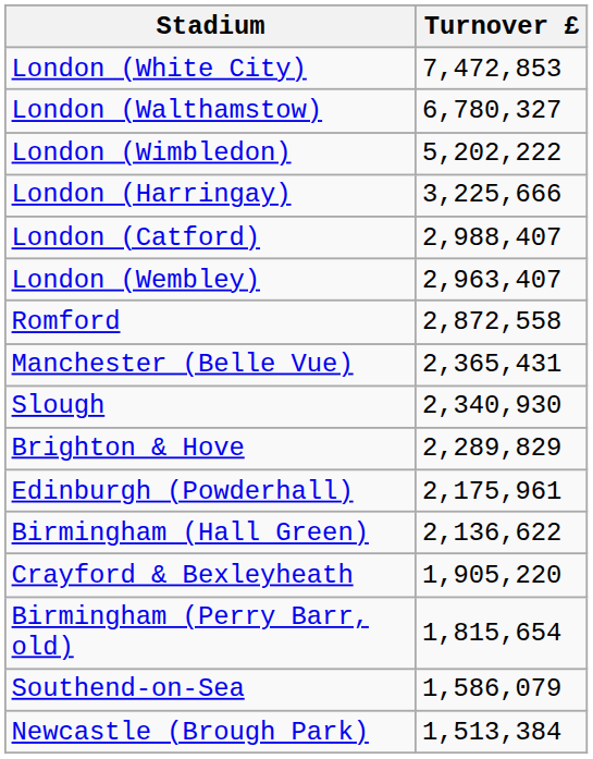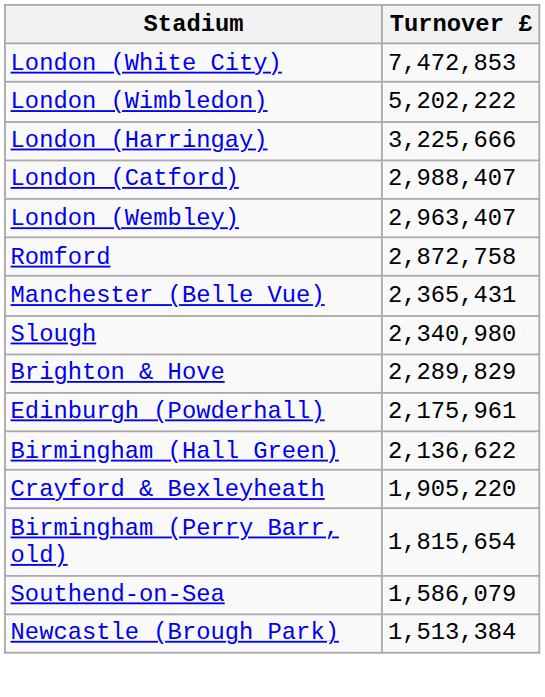- row: London (Walthamstow) | 6,780,327
Romford | Turnover £: 2,872,558 -> 2,872,758
Slough | Turnover £: 2,340,930 -> 2,340,980
